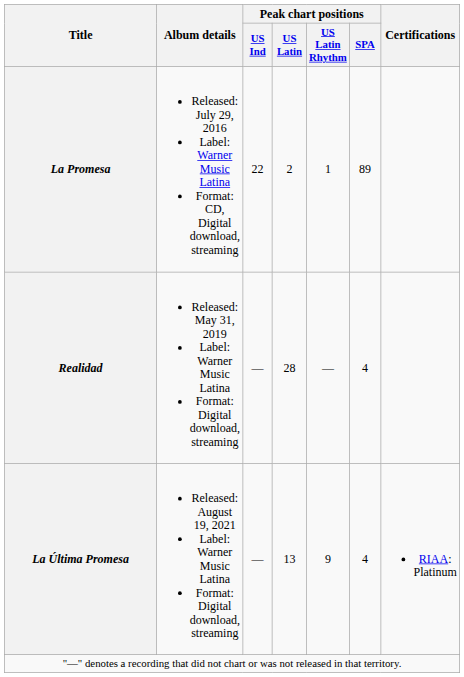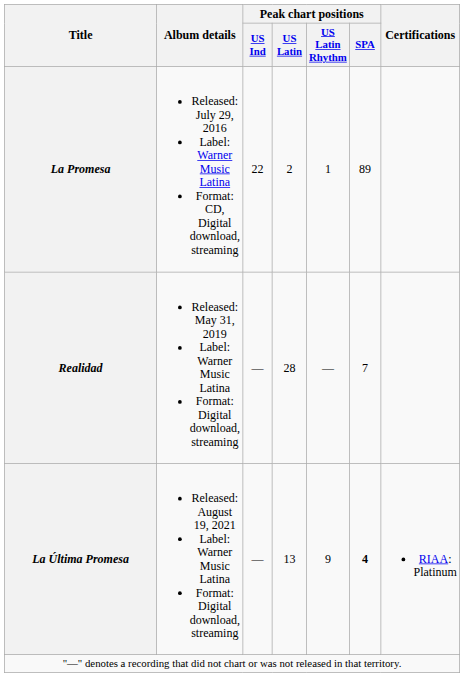Realidad | Peak chart positions / SPA: 4 -> 7
La Última Promesa | Peak chart positions / SPA: normal -> bold
